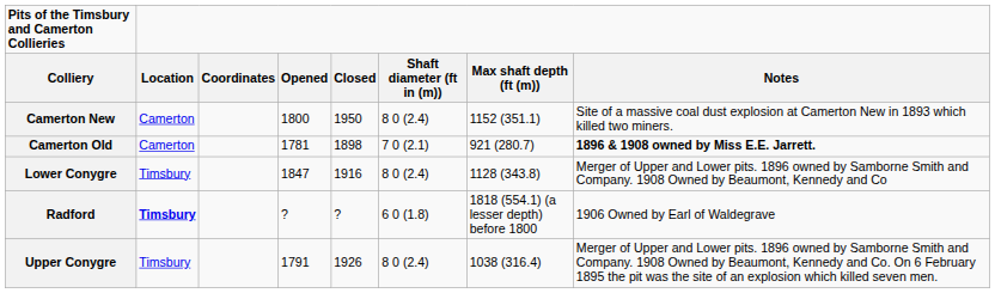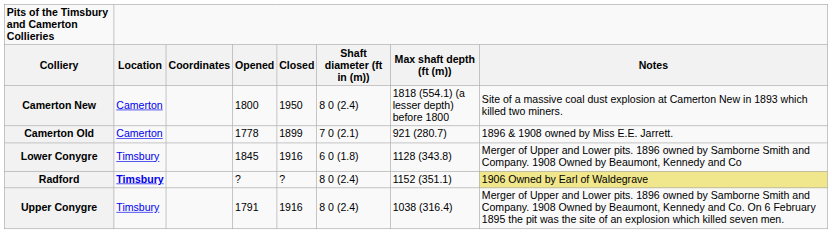Camerton New | Max shaft depth (ft (m)): 1152 (351.1) -> 1818 (554.1) (a lesser depth) before 1800
Camerton Old | Opened: 1781 -> 1778
Camerton Old | Closed: 1898 -> 1899
Camerton Old | Notes: bold -> normal
Lower Conygre | Opened: 1847 -> 1845
Lower Conygre | Shaft diameter (ft in (m)): 8 0 (2.4) -> 6 0 (1.8)
Radford | Shaft diameter (ft in (m)): 6 0 (1.8) -> 8 0 (2.4)
Radford | Max shaft depth (ft (m)): 1818 (554.1) (a lesser depth) before 1800 -> 1152 (351.1)
Radford | Notes: no background -> khaki background
Upper Conygre | Closed: 1926 -> 1916
